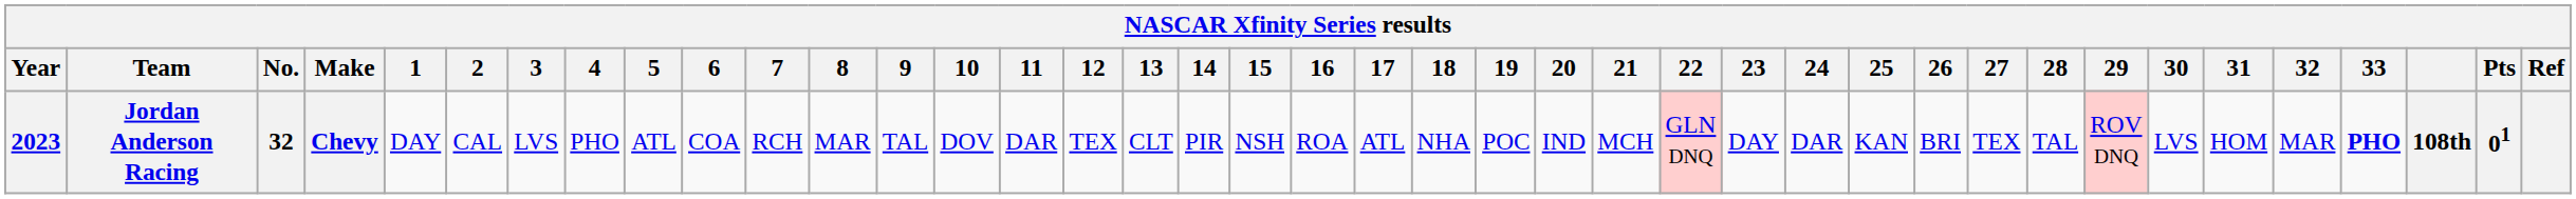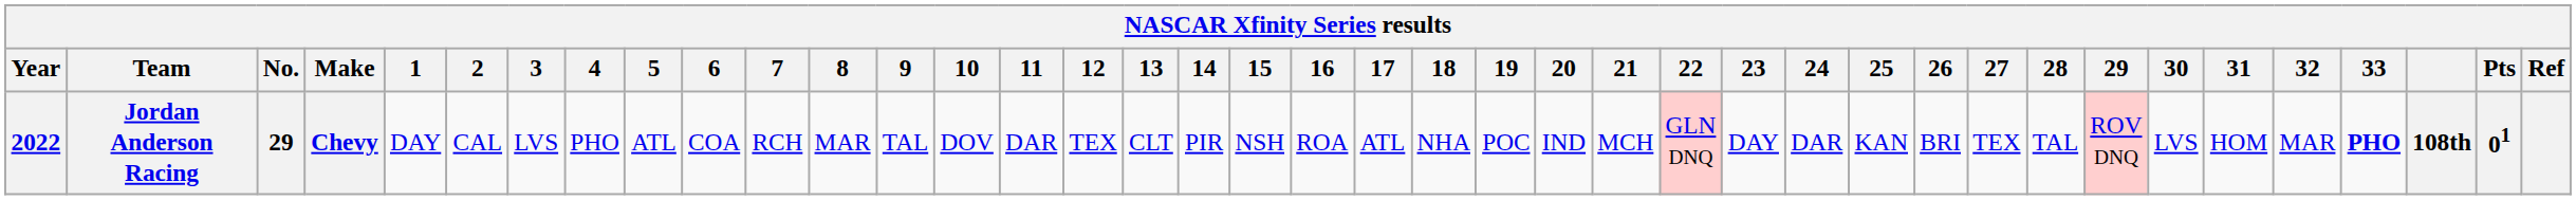Jordan Anderson Racing | Year: 2023 -> 2022
Jordan Anderson Racing | No.: 32 -> 29
